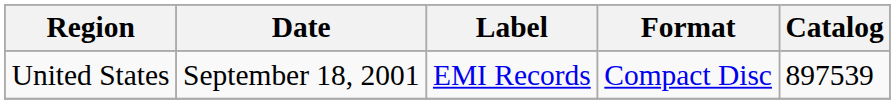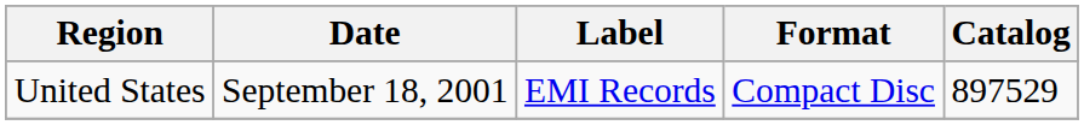United States | Catalog: 897539 -> 897529
